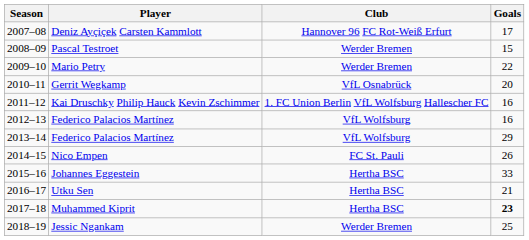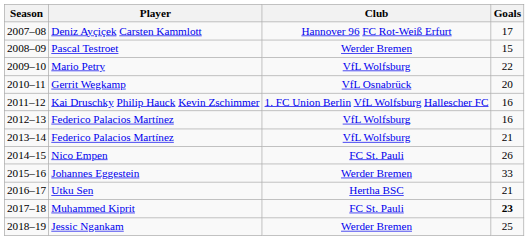Mario Petry | Club: Werder Bremen -> VfL Wolfsburg
2013–14 / Federico Palacios Martínez | Goals: 29 -> 21
Johannes Eggestein | Club: Hertha BSC -> Werder Bremen
Muhammed Kiprit | Club: Hertha BSC -> FC St. Pauli
